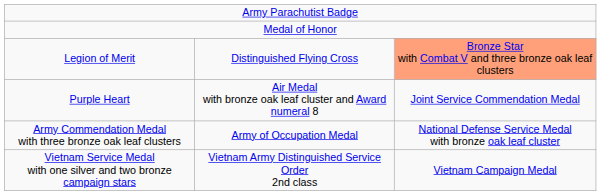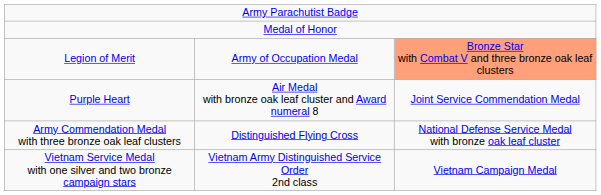Legion of Merit | column 2: Distinguished Flying Cross -> Army of Occupation Medal
Army Commendation Medal with three bronze oak leaf clusters | column 2: Army of Occupation Medal -> Distinguished Flying Cross
